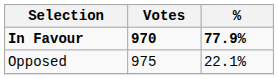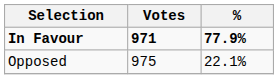In Favour | Votes: 970 -> 971
